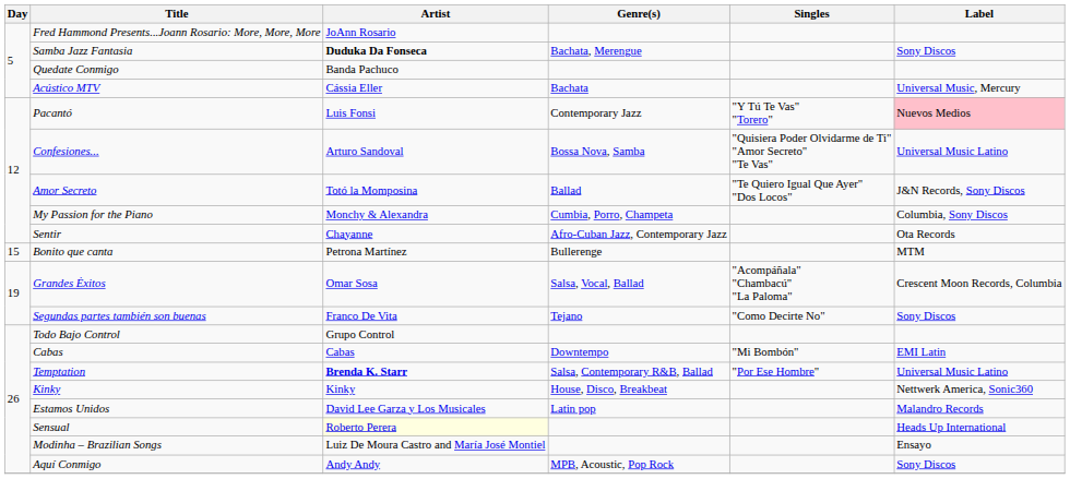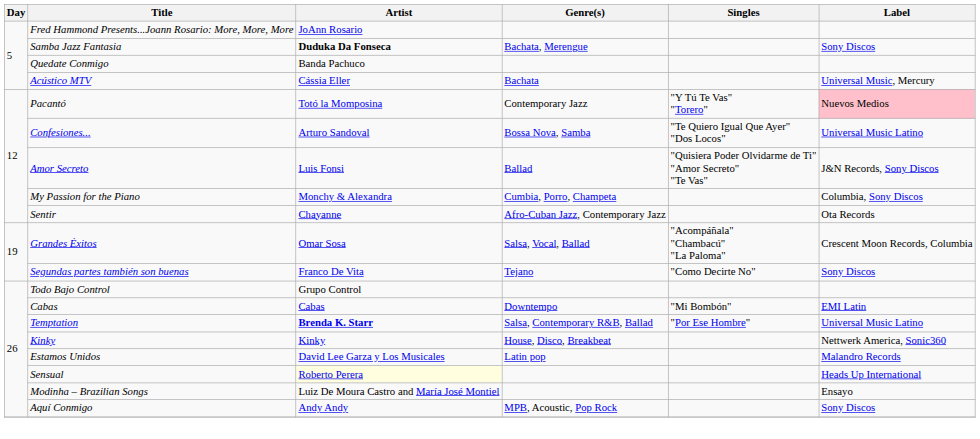Pacantó | Artist: Luis Fonsi -> Totó la Momposina
Confesiones... | Singles: "Quisiera Poder Olvidarme de Ti" "Amor Secreto" "Te Vas" -> "Te Quiero Igual Que Ayer" "Dos Locos"
Amor Secreto | Artist: Totó la Momposina -> Luis Fonsi
Amor Secreto | Singles: "Te Quiero Igual Que Ayer" "Dos Locos" -> "Quisiera Poder Olvidarme de Ti" "Amor Secreto" "Te Vas"
- row: 15 | Bonito que canta | Petrona Martínez | Bullerenge | MTM
